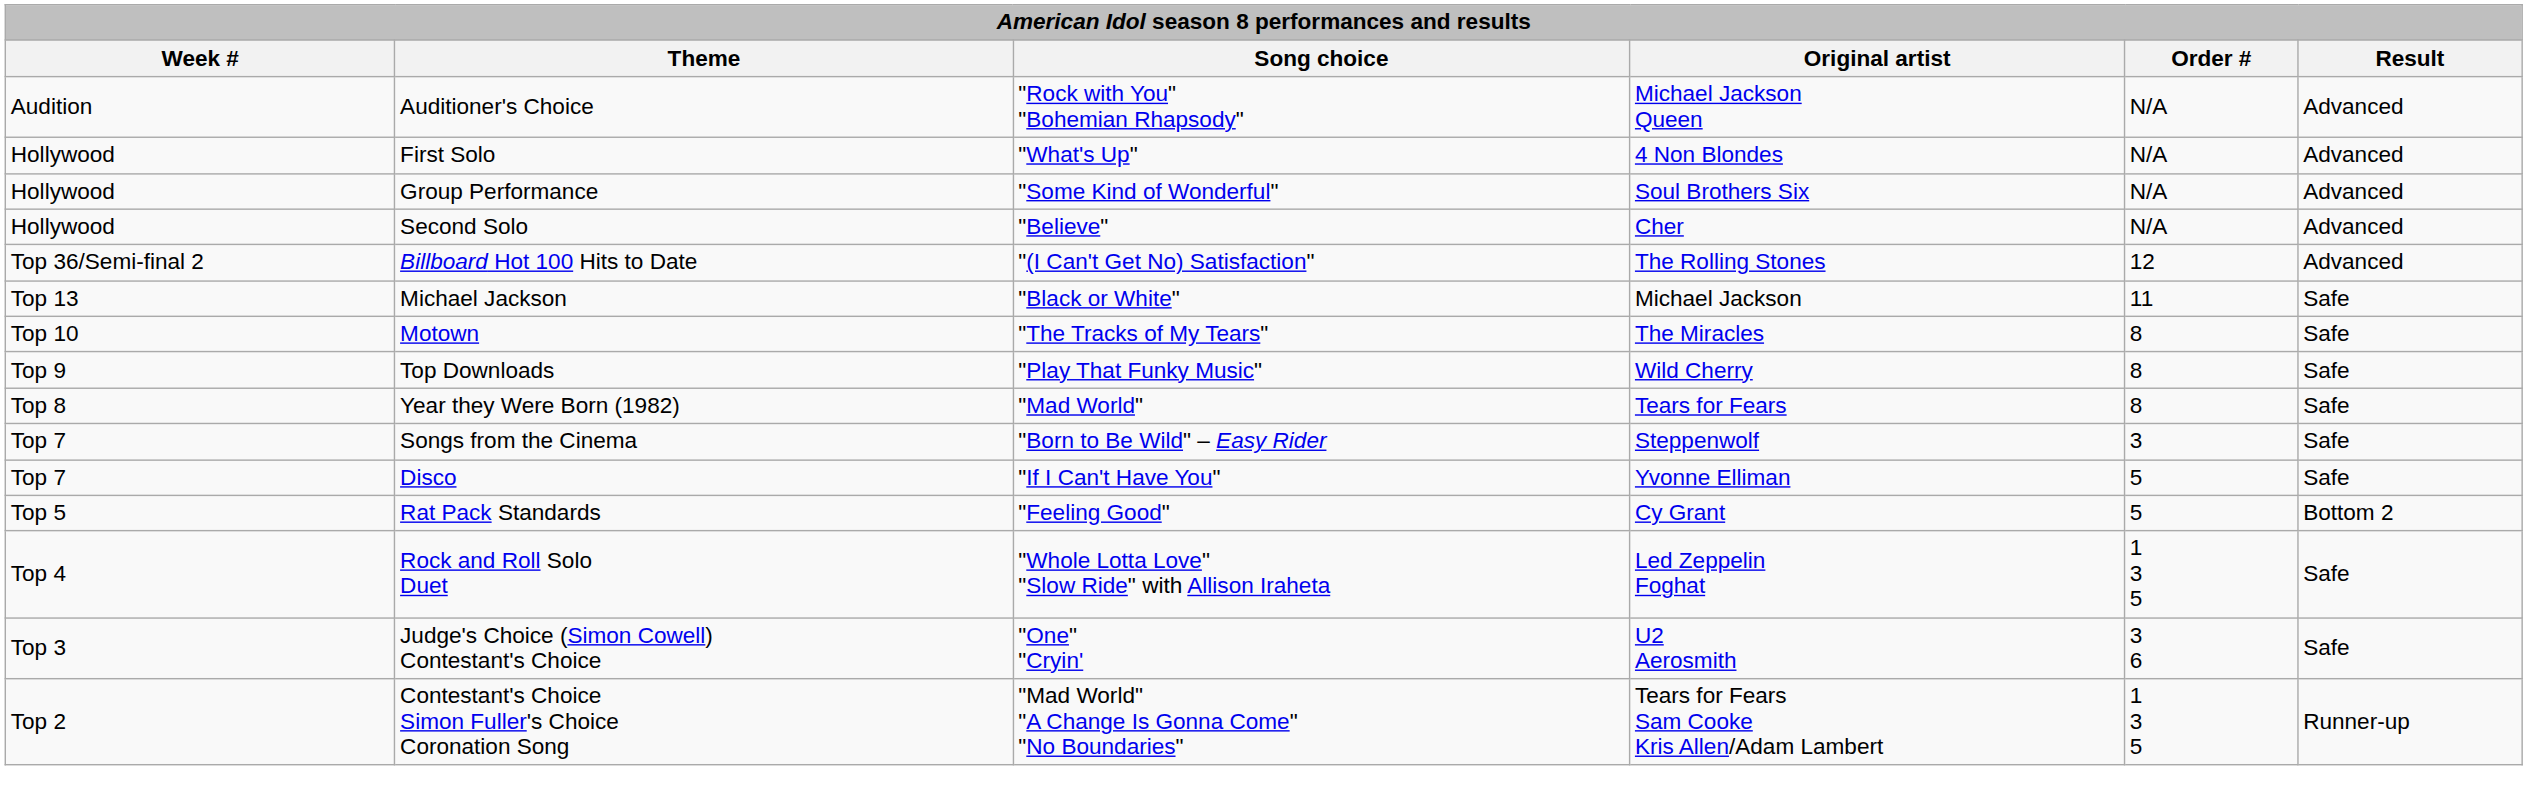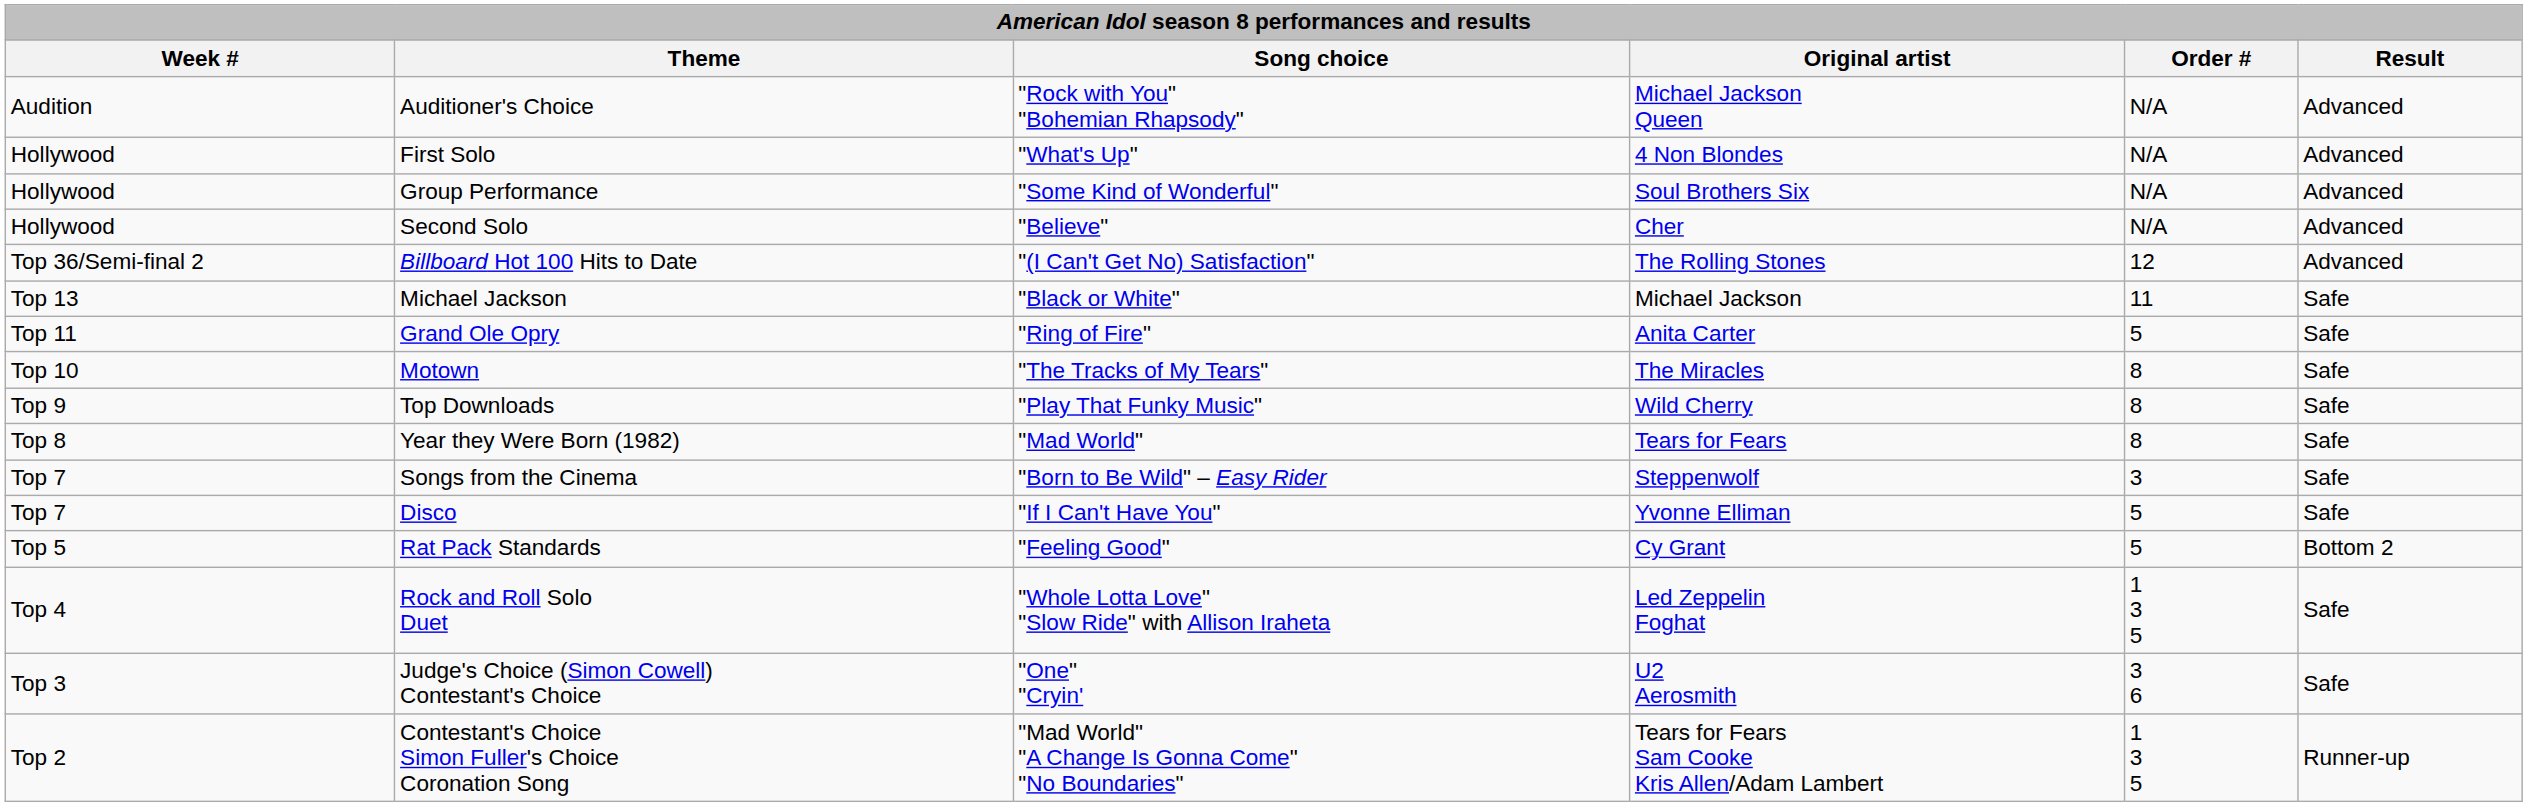+ row: Top 11 | Grand Ole Opry | "Ring of Fire" | Anita Carter | 5 | Safe
